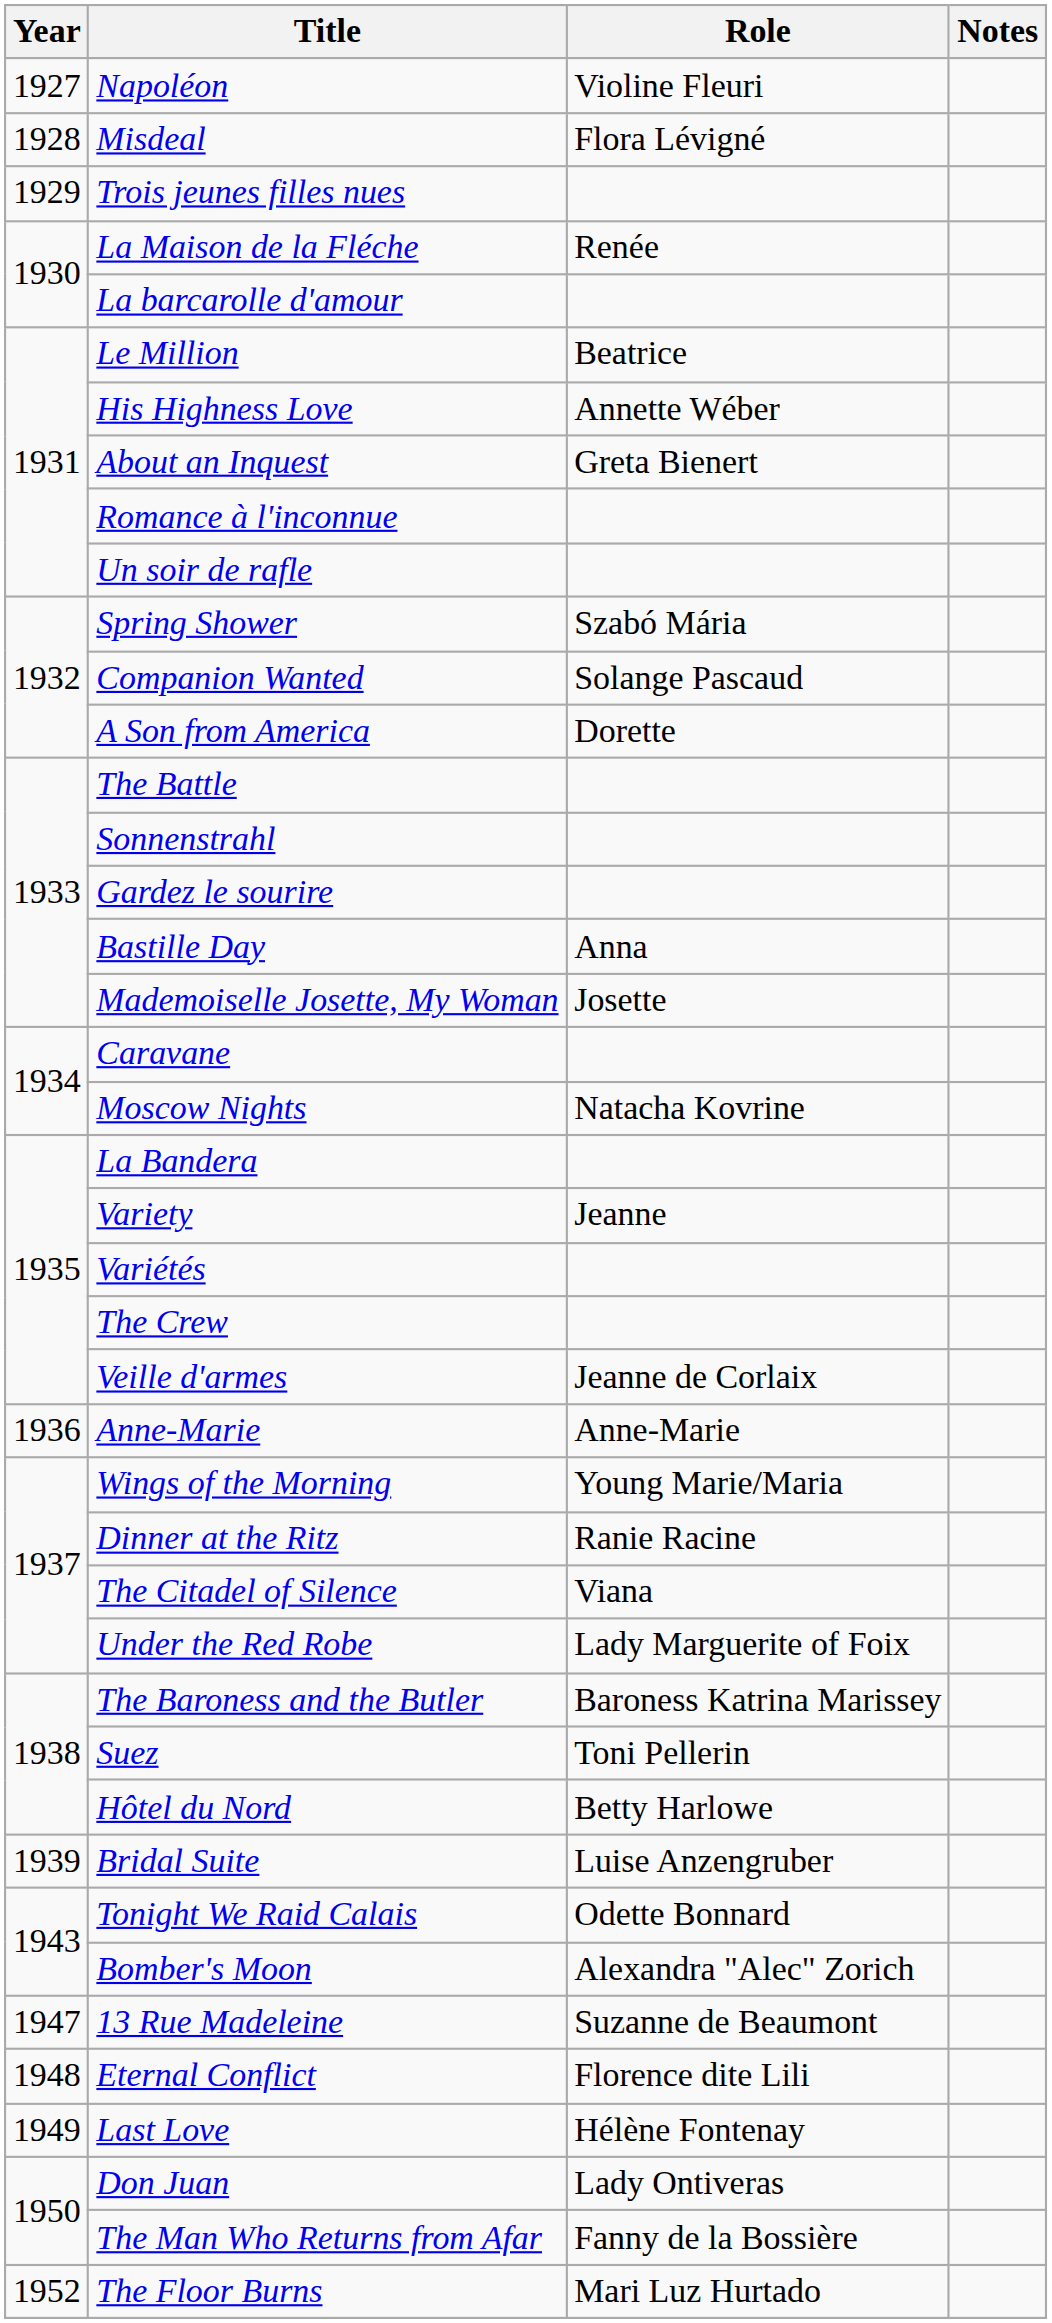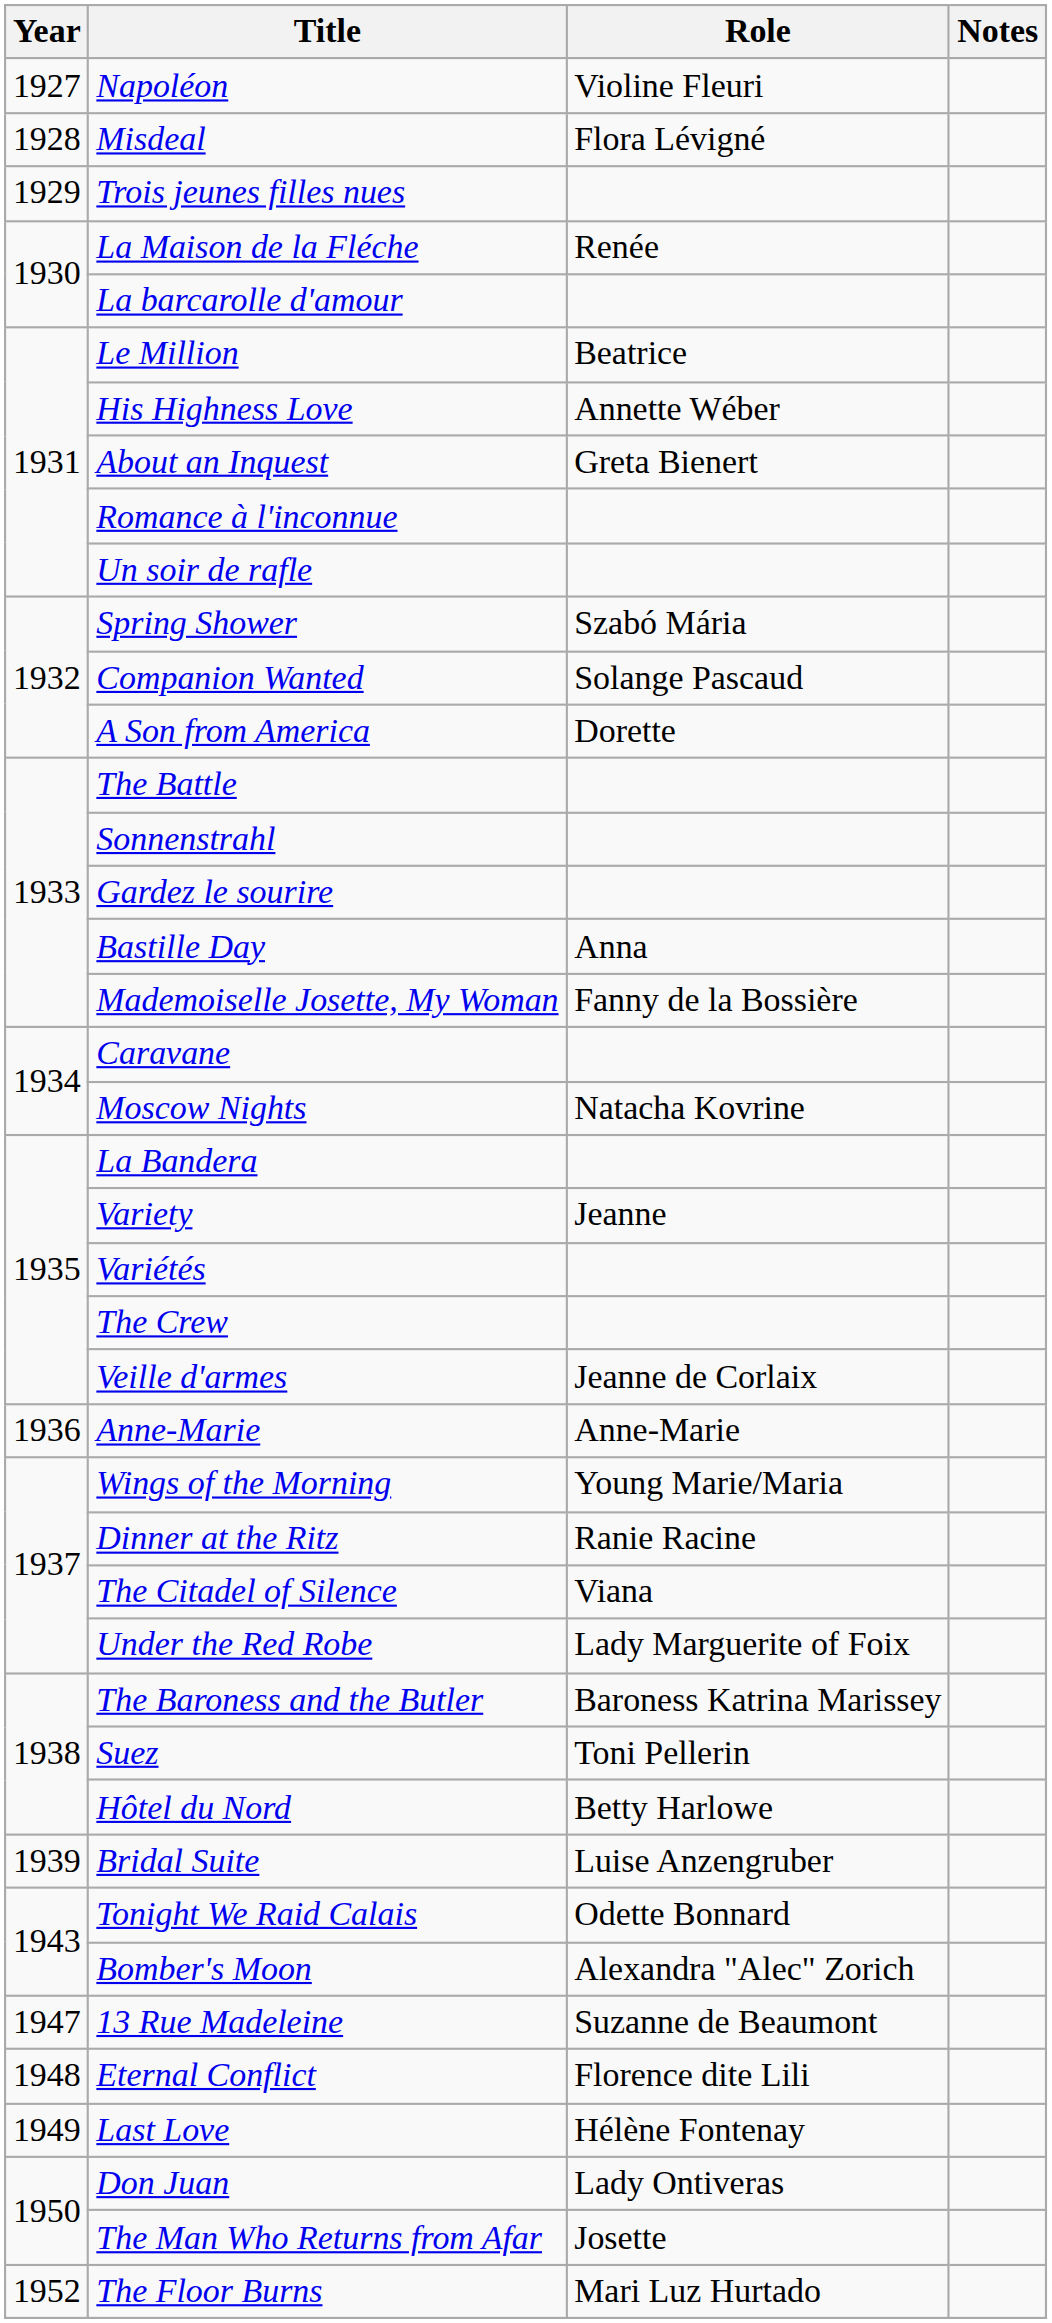Mademoiselle Josette, My Woman | Role: Josette -> Fanny de la Bossière
The Man Who Returns from Afar | Role: Fanny de la Bossière -> Josette
